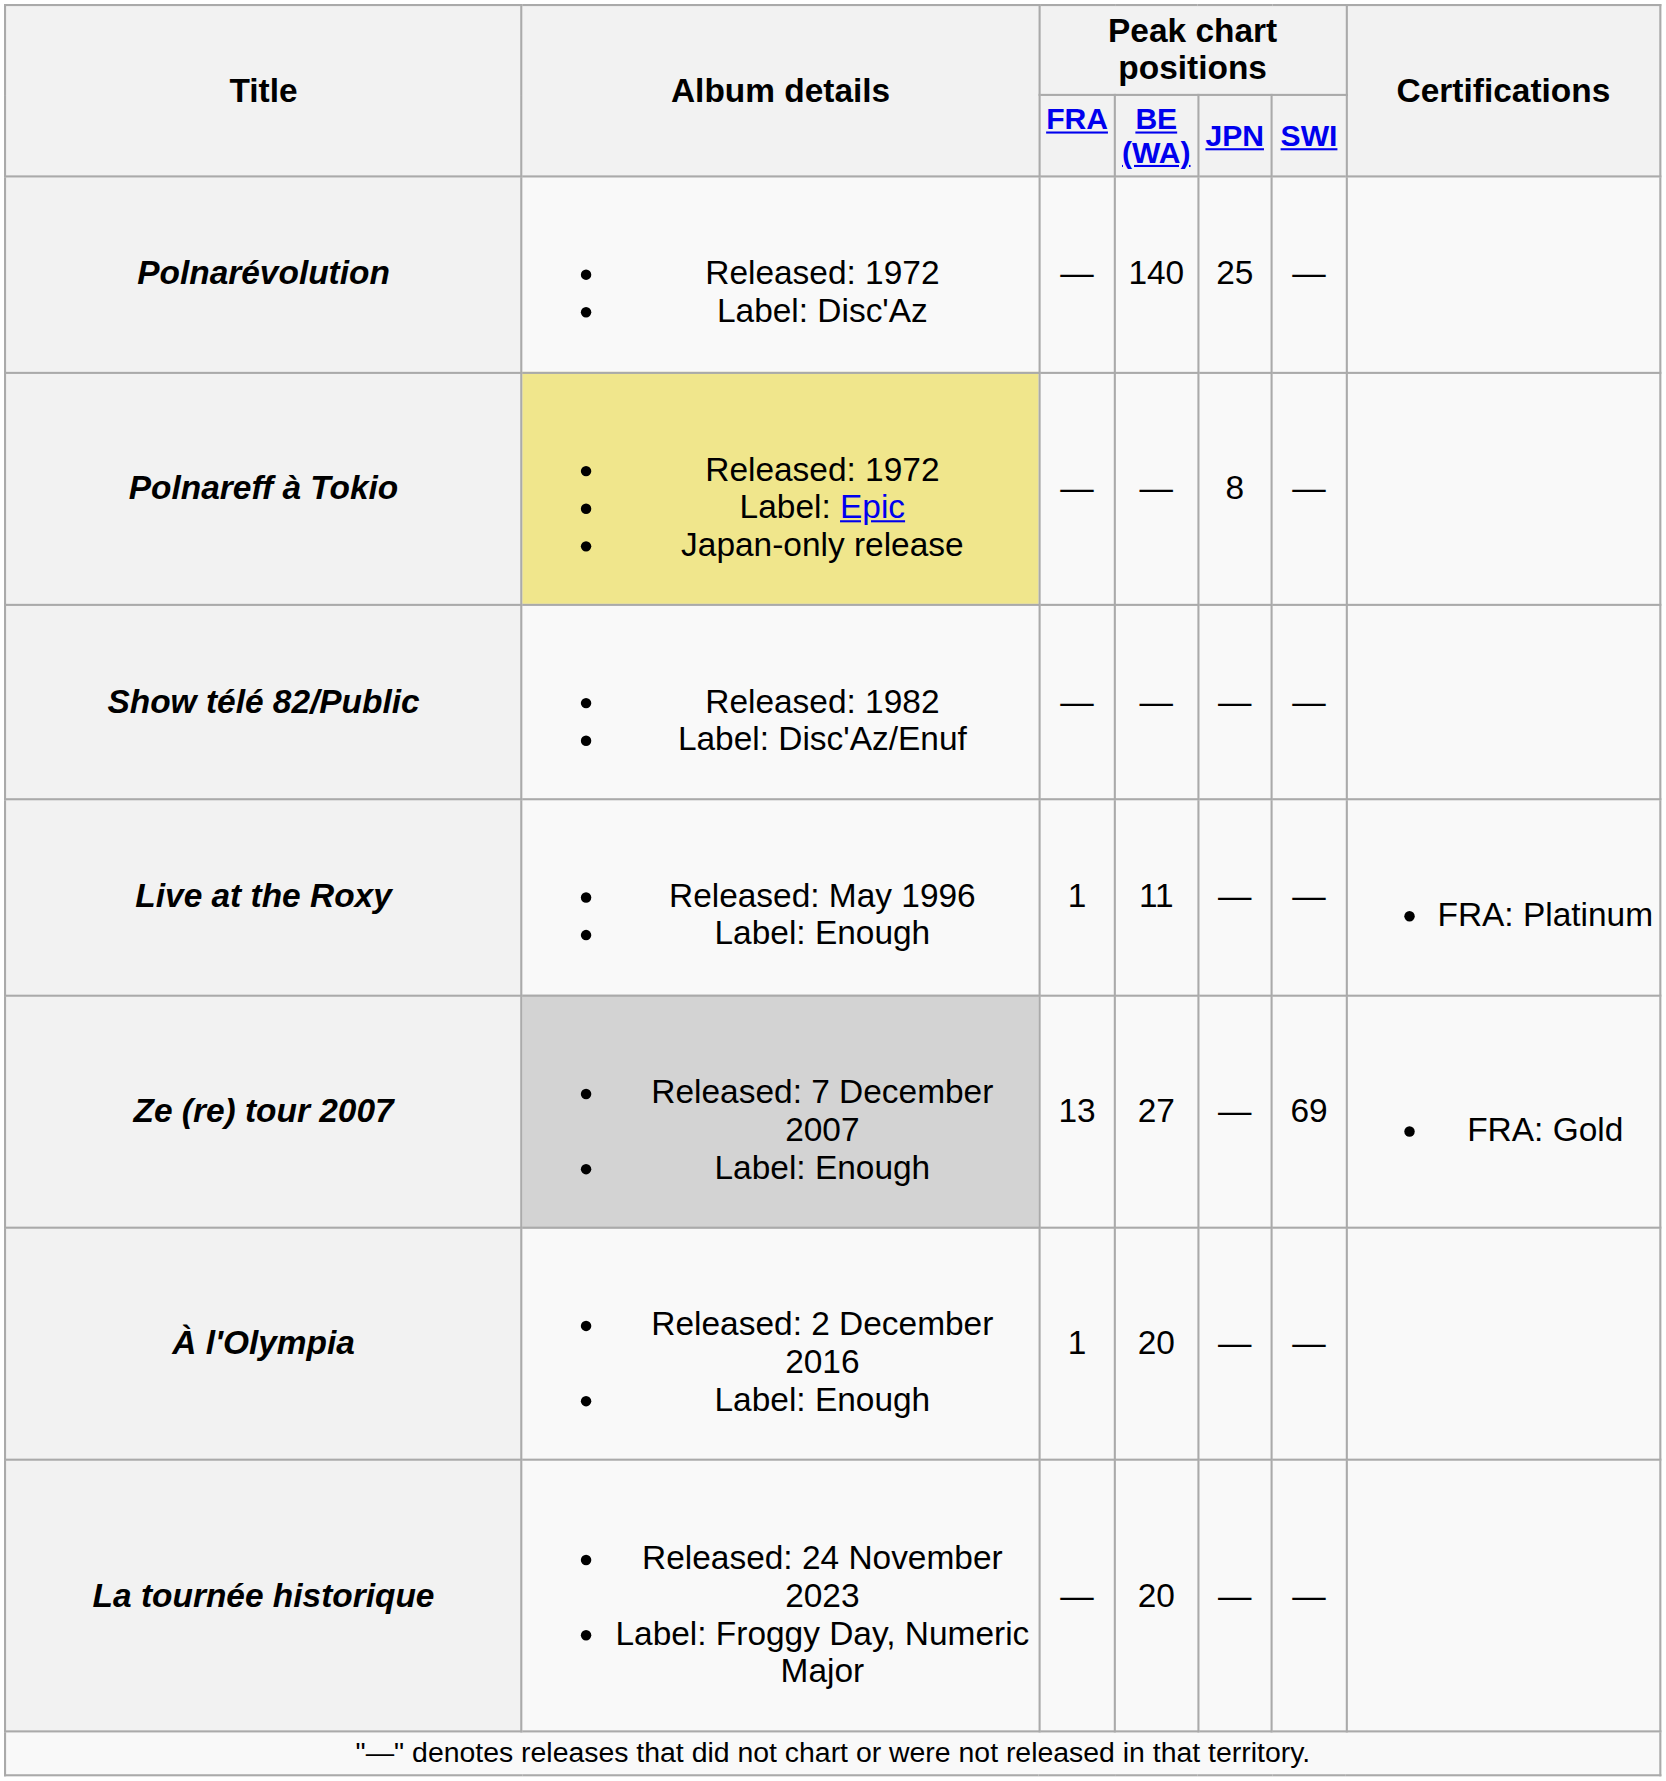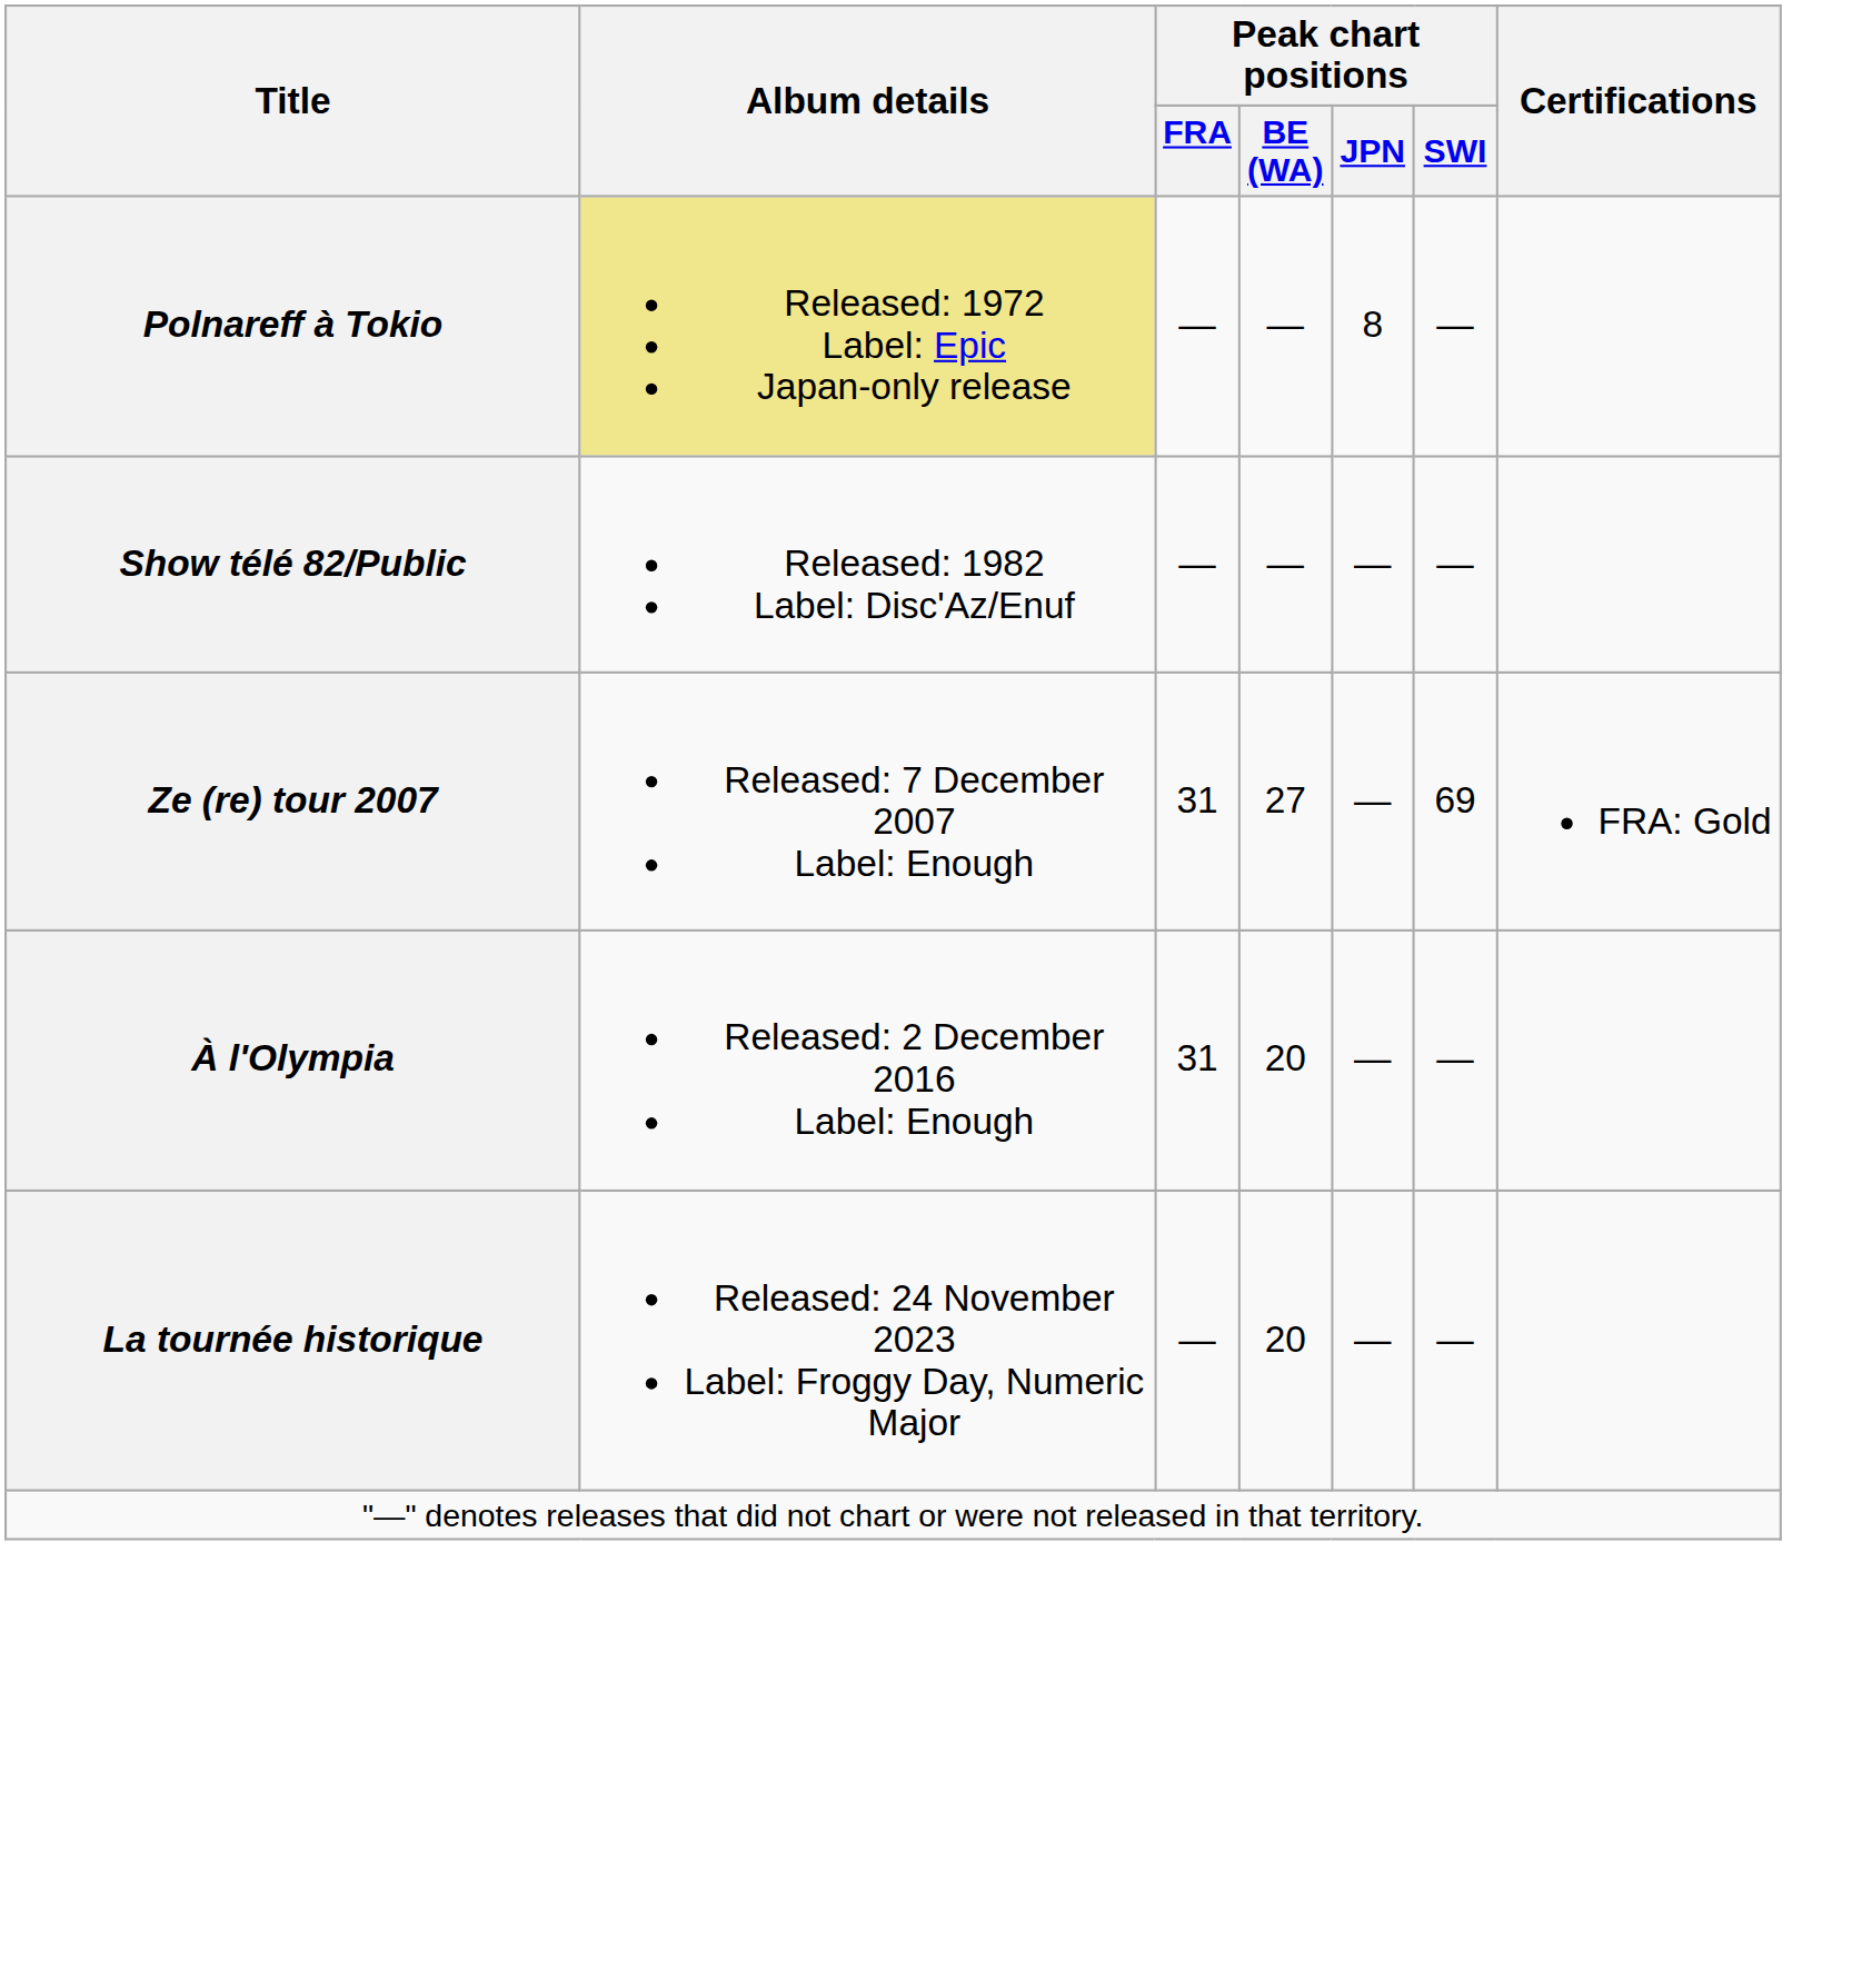- row: Polnarévolution | Released: 1972 Label: Disc'Az | — | 140 | 25 | —
- row: Live at the Roxy | Released: May 1996 Label: Enough | 1 | 11 | — | — | FRA: Platinum
Ze (re) tour 2007 | Album details: lightgrey background -> no background
Ze (re) tour 2007 | Peak chart positions / FRA: 13 -> 31
À l'Olympia | Peak chart positions / FRA: 1 -> 31
